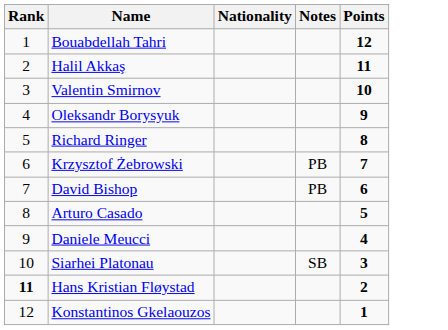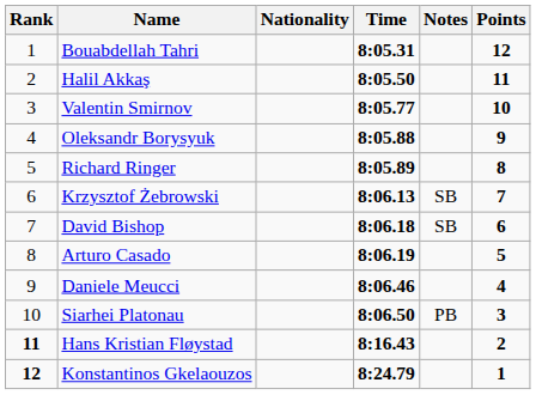+ column: Time | 8:05.31 | 8:05.50 | 8:05.77 | 8:05.88 | 8:05.89 | 8:06.13 | 8:06.18 | 8:06.19 | 8:06.46 | 8:06.50 | 8:16.43 | 8:24.79
Krzysztof Żebrowski | Notes: PB -> SB
David Bishop | Notes: PB -> SB
Siarhei Platonau | Notes: SB -> PB
Konstantinos Gkelaouzos | Rank: normal -> bold
